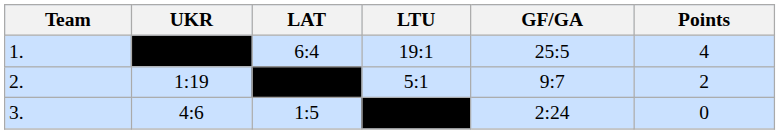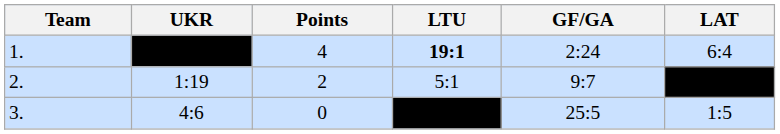columns swapped: LAT <-> Points
1. | LTU: normal -> bold
1. | GF/GA: 25:5 -> 2:24
3. | GF/GA: 2:24 -> 25:5
